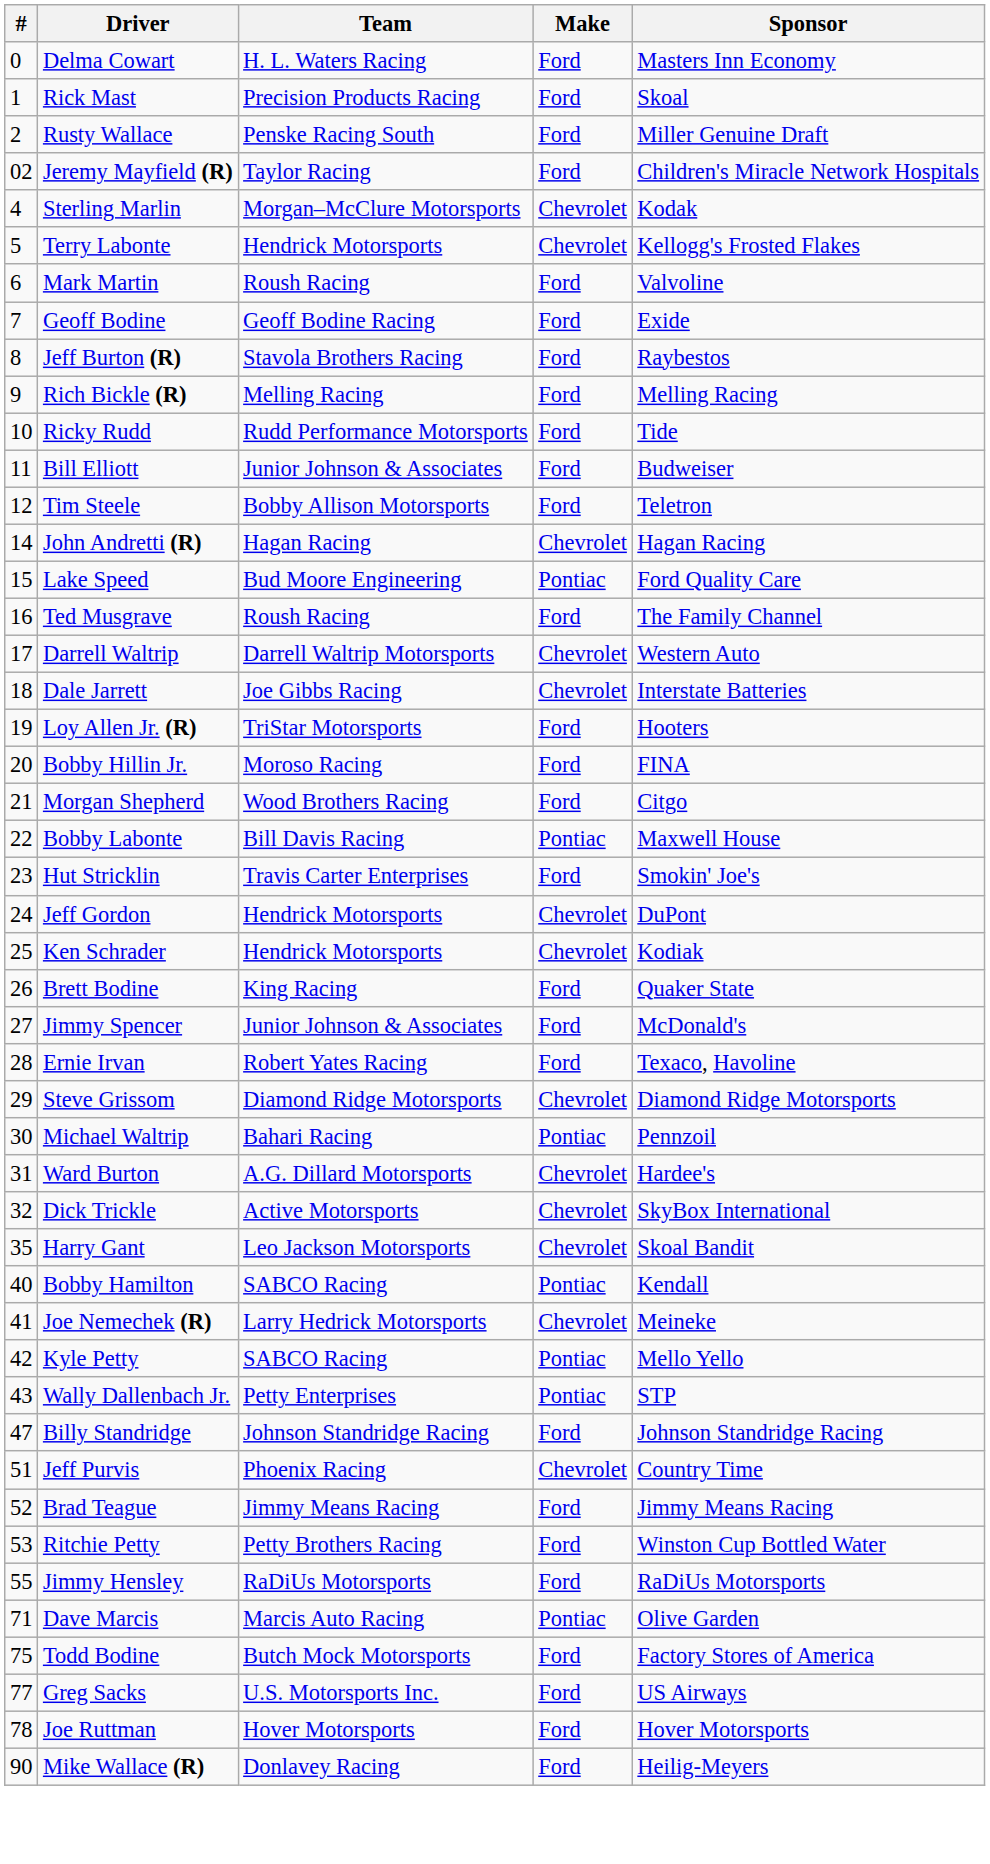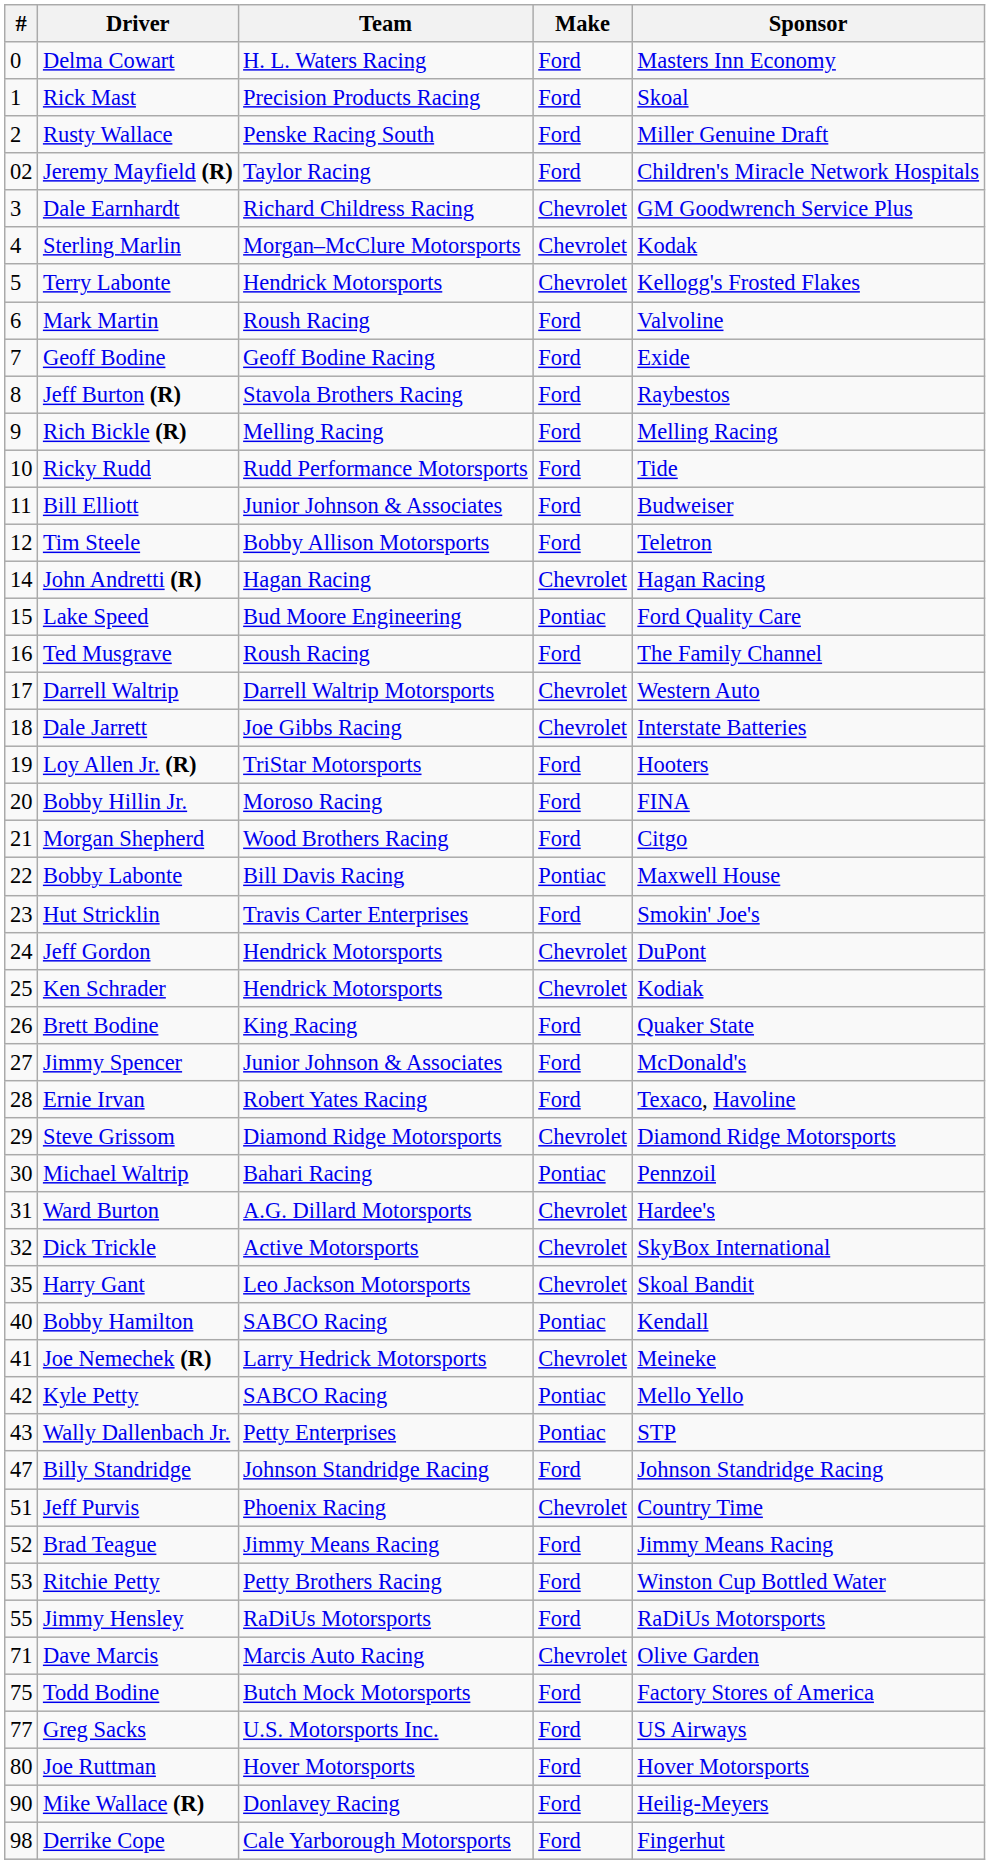+ row: 3 | Dale Earnhardt | Richard Childress Racing | Chevrolet | GM Goodwrench Service Plus
Dave Marcis | Make: Pontiac -> Chevrolet
Joe Ruttman | #: 78 -> 80
+ row: 98 | Derrike Cope | Cale Yarborough Motorsports | Ford | Fingerhut
